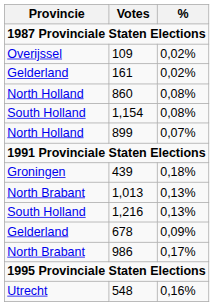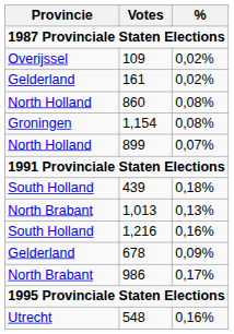1,154 | Provincie: South Holland -> Groningen
439 | Provincie: Groningen -> South Holland
1,216 | %: 0,13% -> 0,16%
